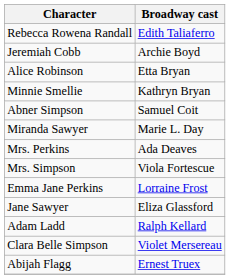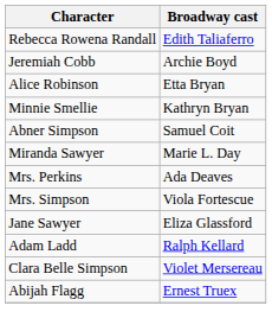- row: Emma Jane Perkins | Lorraine Frost
